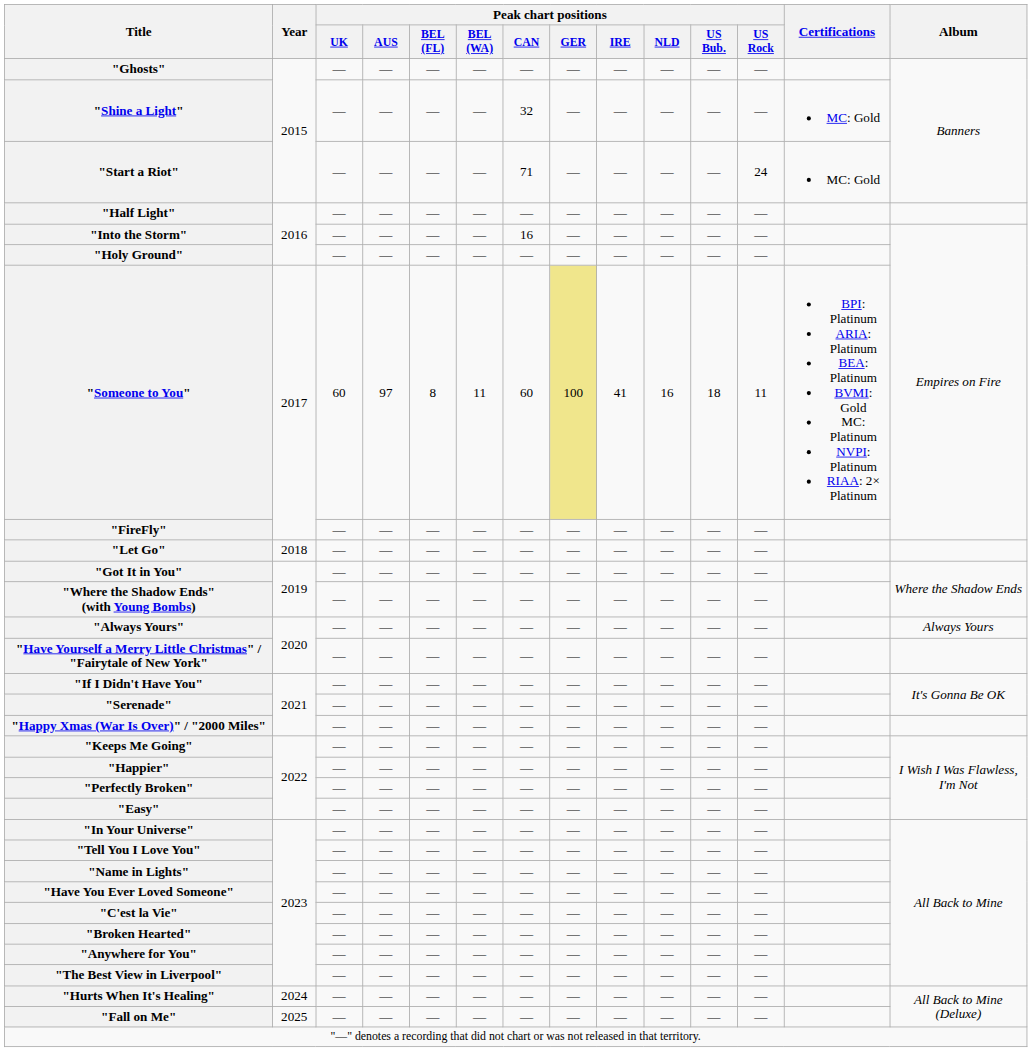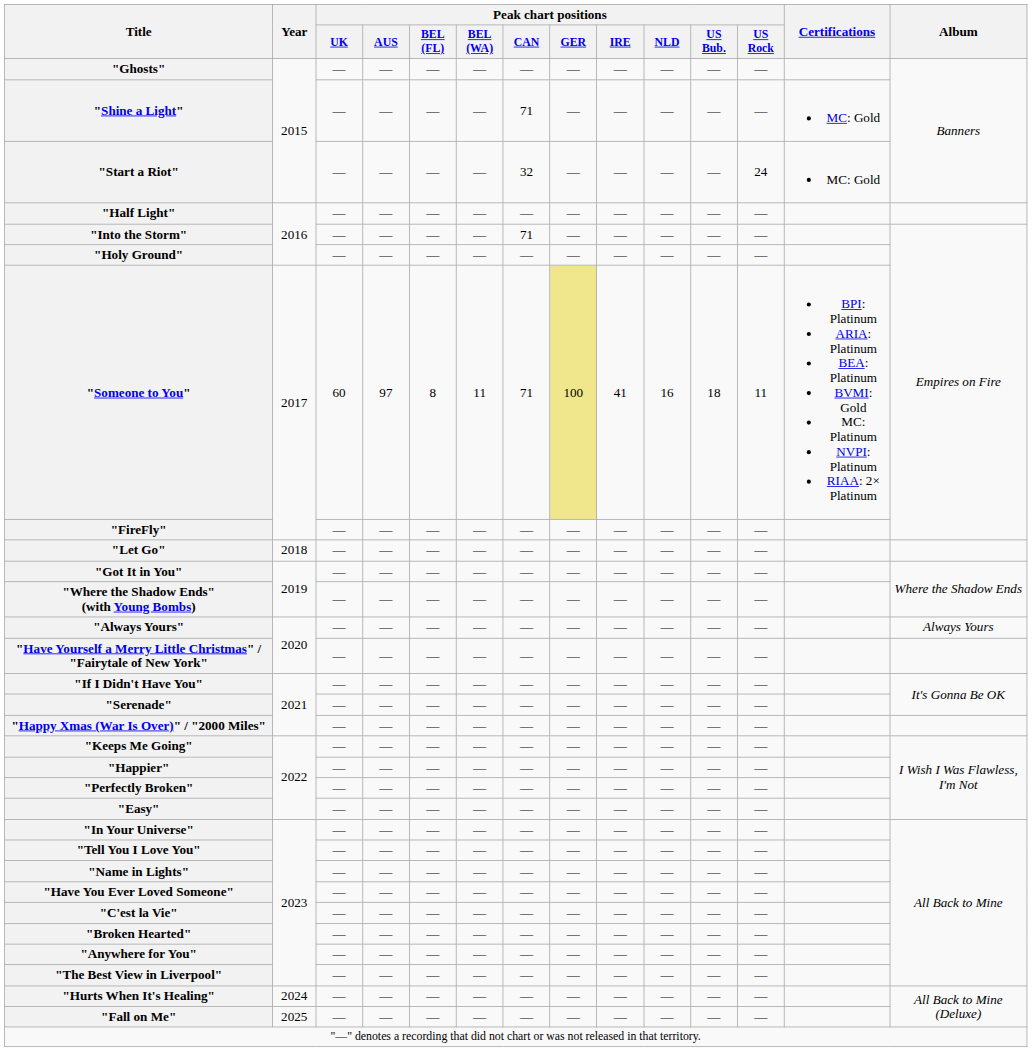"Shine a Light" | Peak chart positions / CAN: 32 -> 71
"Start a Riot" | Peak chart positions / CAN: 71 -> 32
"Into the Storm" | Peak chart positions / CAN: 16 -> 71
"Someone to You" | Peak chart positions / CAN: 60 -> 71
